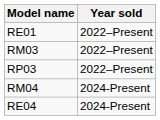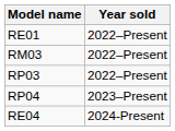+ row: RP04 | 2023–Present
- row: RM04 | 2024-Present
